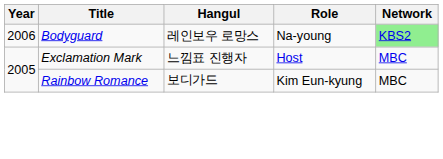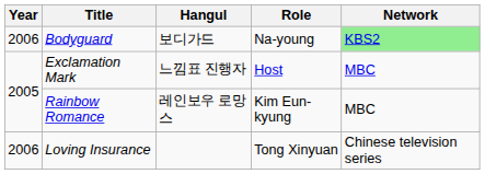Bodyguard | Hangul: 레인보우 로망스 -> 보디가드
Rainbow Romance | Hangul: 보디가드 -> 레인보우 로망스
+ row: 2006 | Loving Insurance | Tong Xinyuan | Chinese television series
